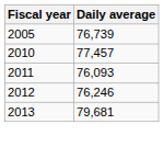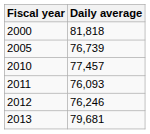+ row: 2000 | 81,818
